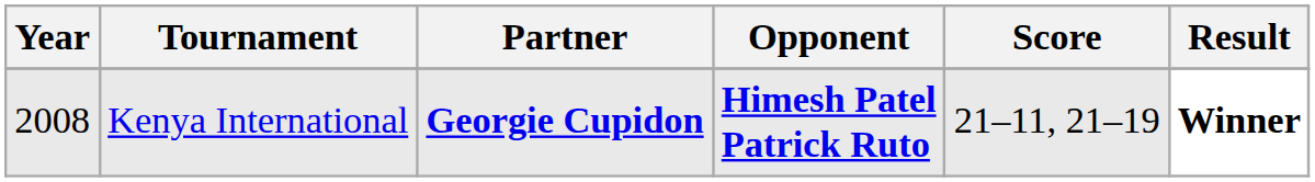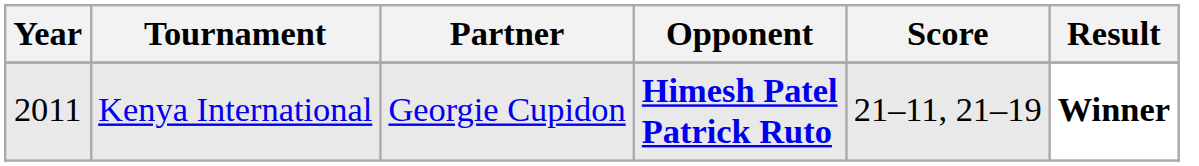Kenya International | Year: 2008 -> 2011
Kenya International | Partner: bold -> normal
